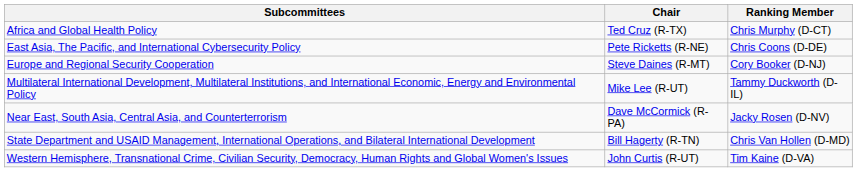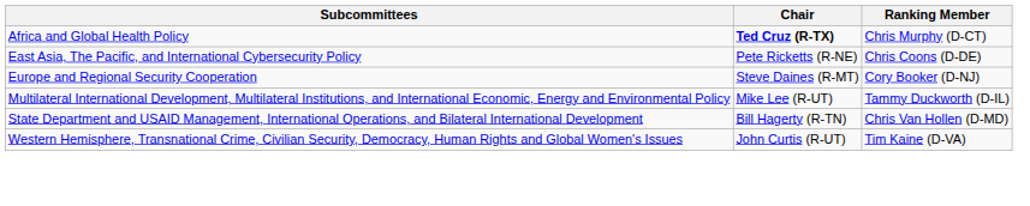Africa and Global Health Policy | Chair: normal -> bold
- row: Near East, South Asia, Central Asia, and Counterterrorism | Dave McCormick (R-PA) | Jacky Rosen (D-NV)
